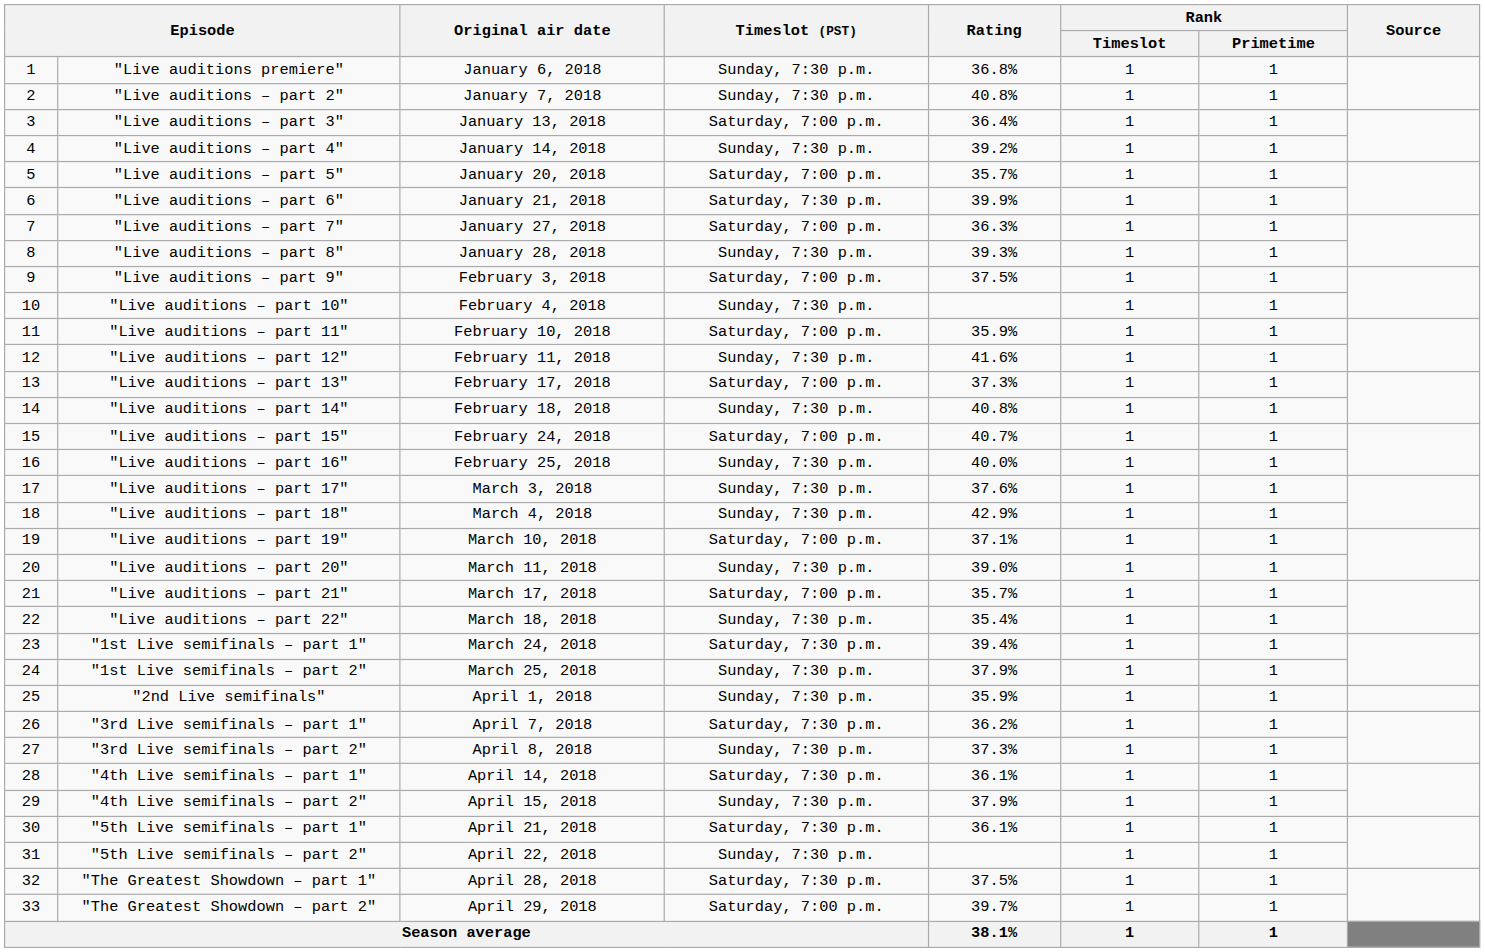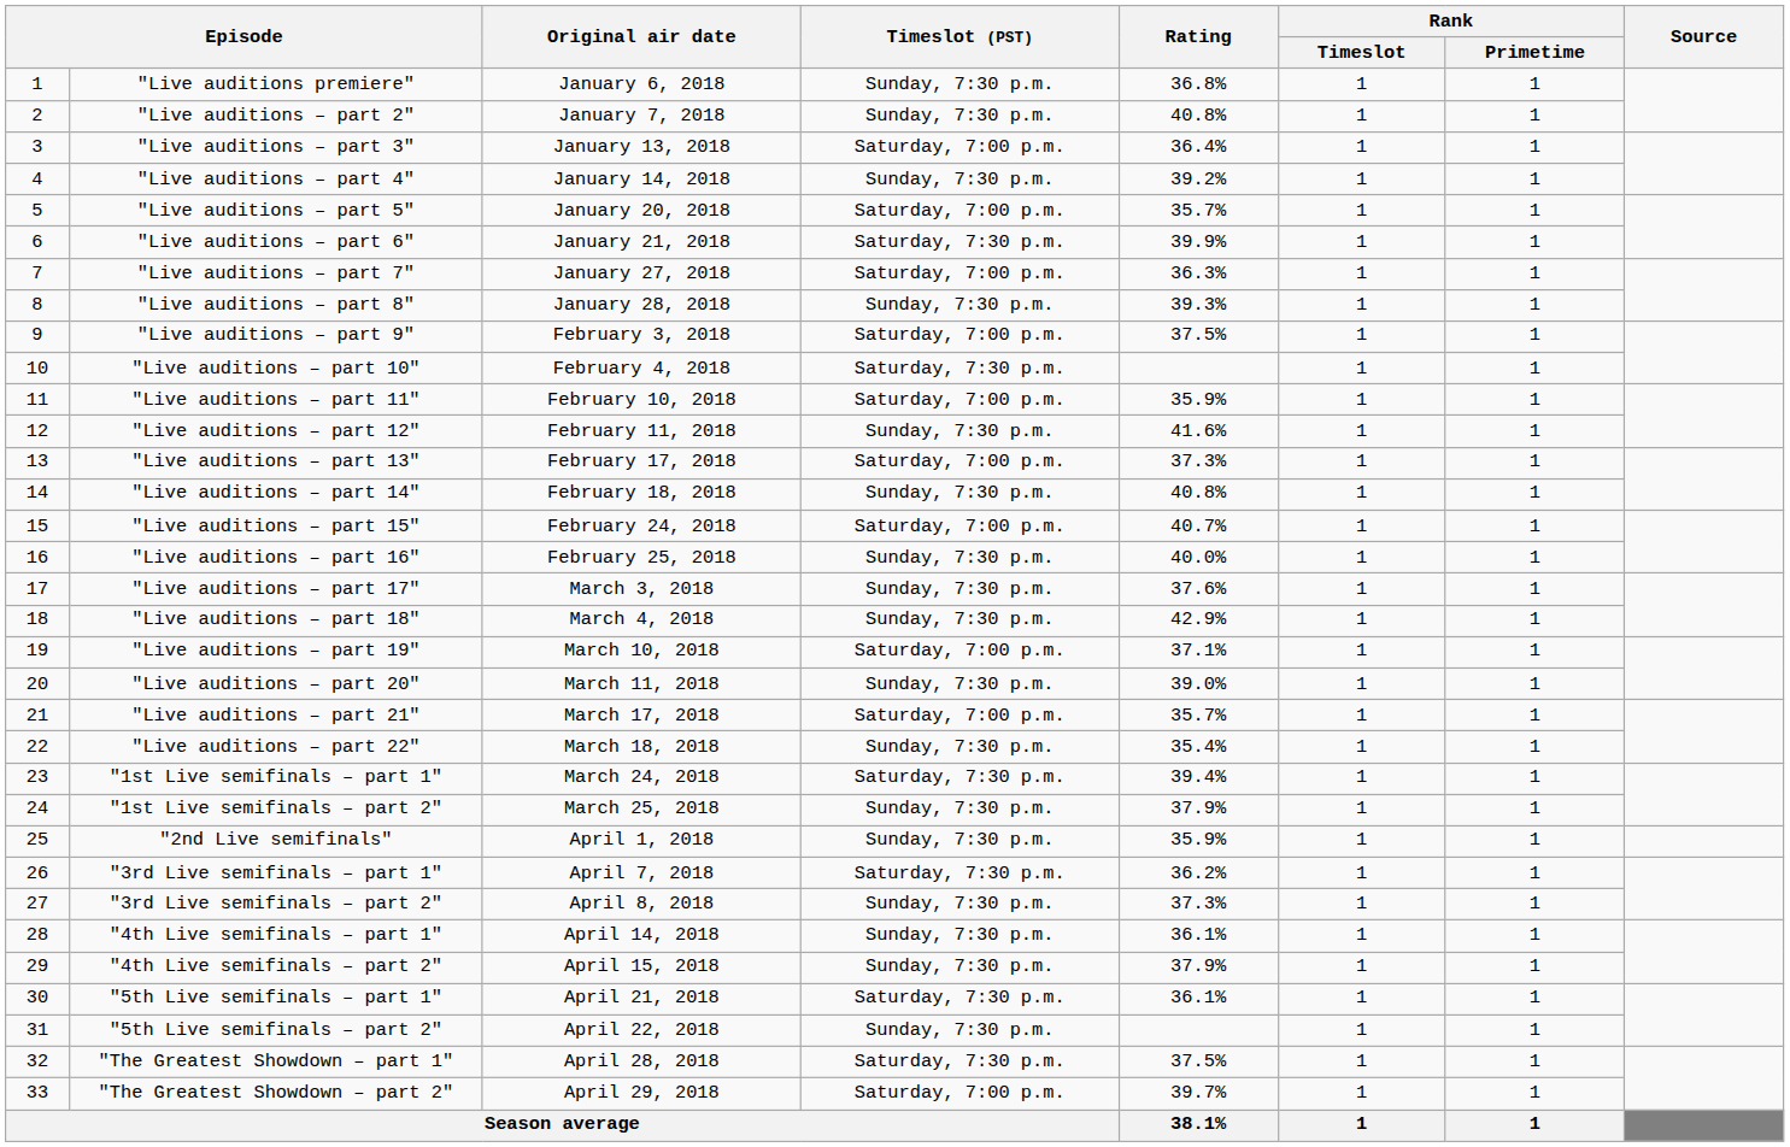"Live auditions – part 10" | Timeslot (PST): Sunday, 7:30 p.m. -> Saturday, 7:30 p.m.
"4th Live semifinals – part 1" | Timeslot (PST): Saturday, 7:30 p.m. -> Sunday, 7:30 p.m.
